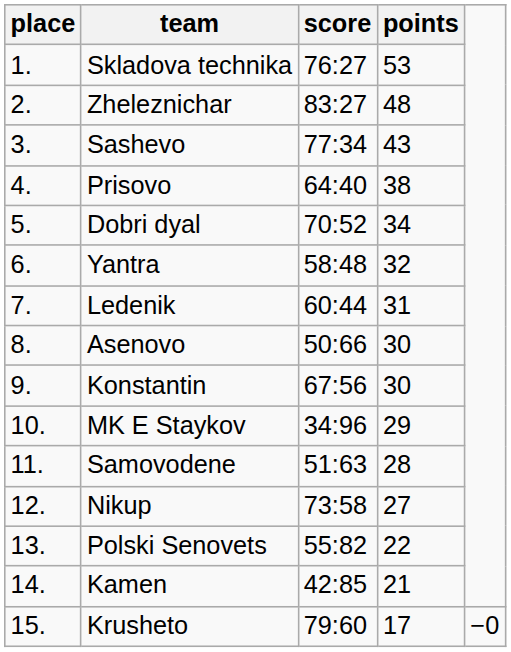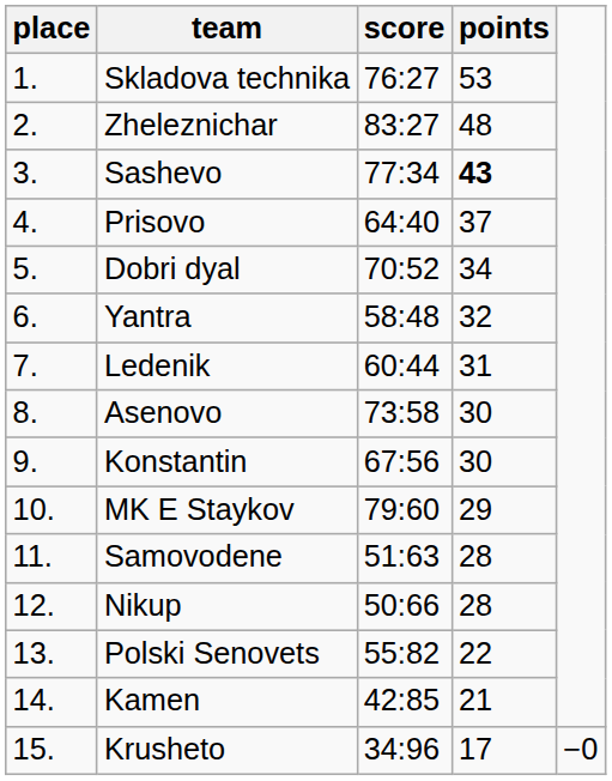Sashevo | points: normal -> bold
Prisovo | points: 38 -> 37
Asenovo | score: 50:66 -> 73:58
MK E Staykov | score: 34:96 -> 79:60
Nikup | score: 73:58 -> 50:66
Nikup | points: 27 -> 28
Krusheto | score: 79:60 -> 34:96
